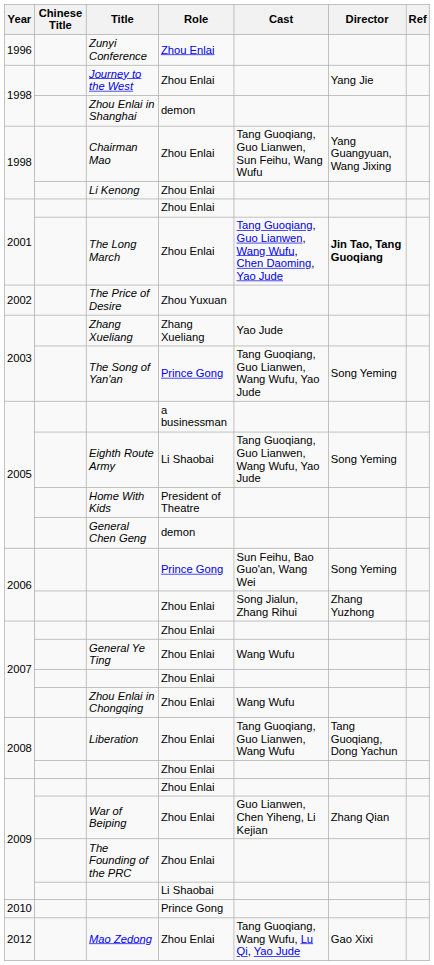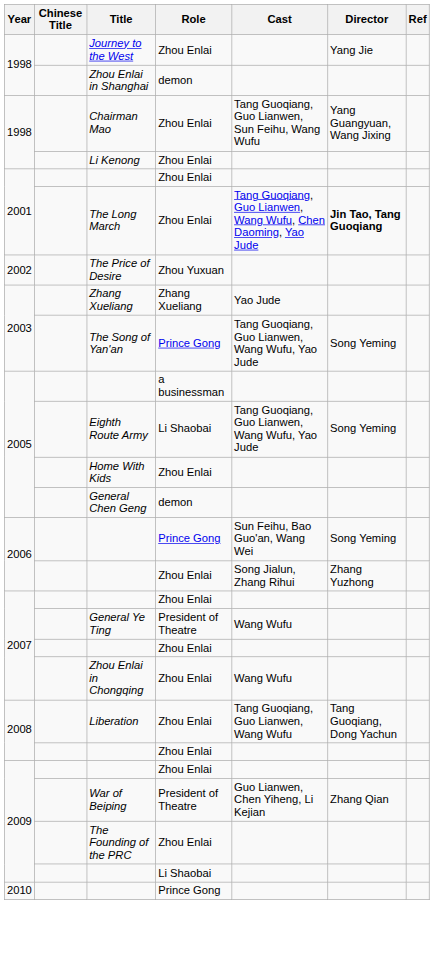- row: 1996 | Zunyi Conference | Zhou Enlai
Home With Kids | Role: President of Theatre -> Zhou Enlai
General Ye Ting | Role: Zhou Enlai -> President of Theatre
War of Beiping | Role: Zhou Enlai -> President of Theatre
- row: 2012 | Mao Zedong | Zhou Enlai | Tang Guoqiang, Wang Wufu, Lu Qi, Yao Jude | Gao Xixi
